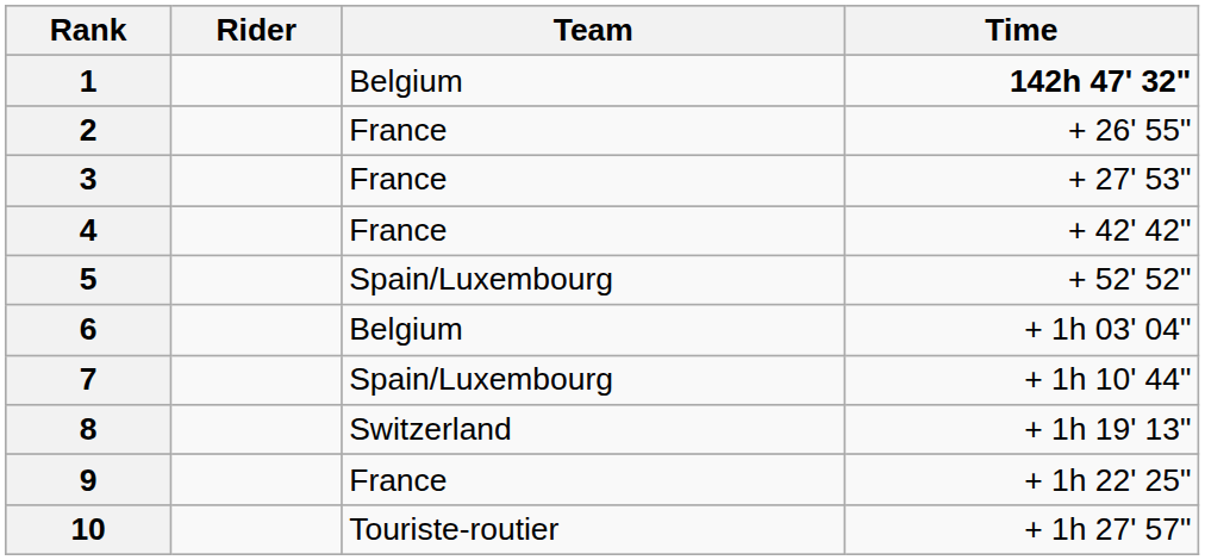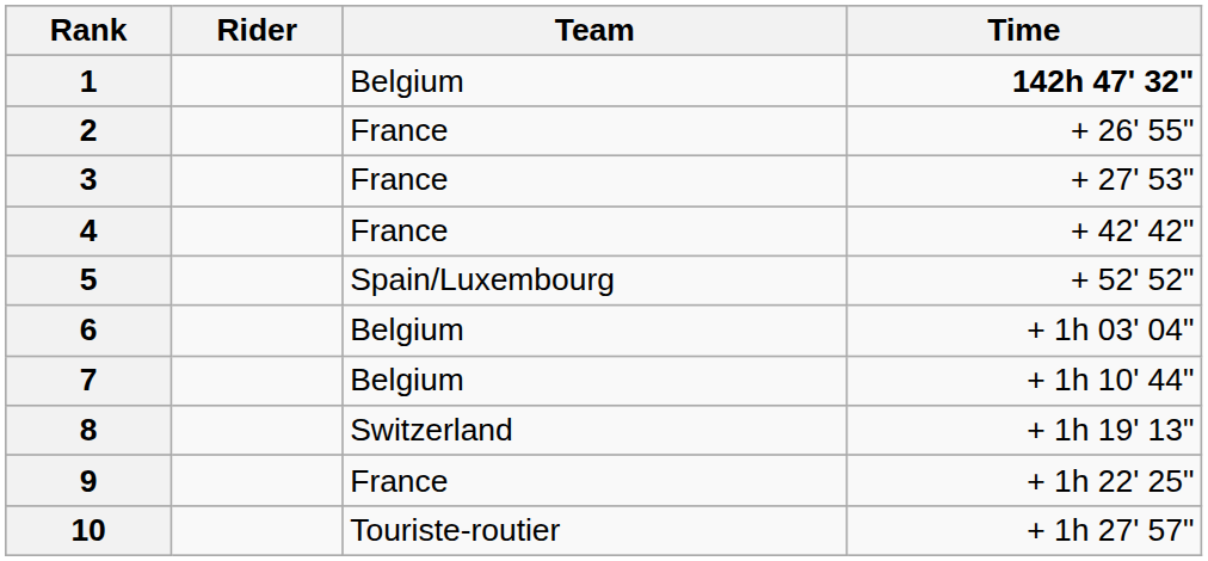7 | Team: Spain/Luxembourg -> Belgium
